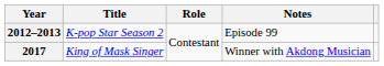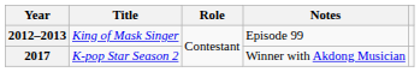2012–2013 | Title: K-pop Star Season 2 -> King of Mask Singer
2017 | Title: King of Mask Singer -> K-pop Star Season 2
